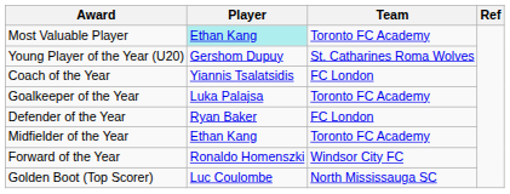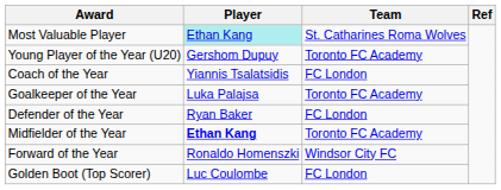Most Valuable Player | Team: Toronto FC Academy -> St. Catharines Roma Wolves
Young Player of the Year (U20) | Team: St. Catharines Roma Wolves -> Toronto FC Academy
Midfielder of the Year | Player: normal -> bold
Golden Boot (Top Scorer) | Team: North Mississauga SC -> FC London
